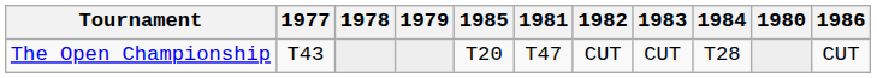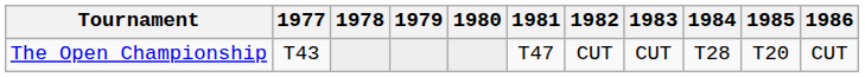columns swapped: 1980 <-> 1985
